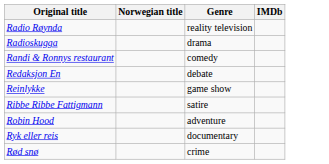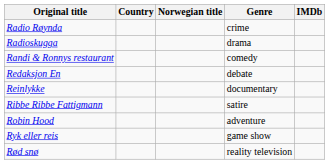+ column: Country
Radio Røynda | Genre: reality television -> crime
Reinlykke | Genre: game show -> documentary
Ryk eller reis | Genre: documentary -> game show
Rød snø | Genre: crime -> reality television
